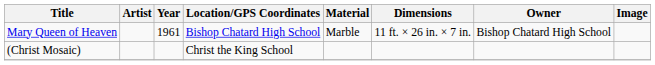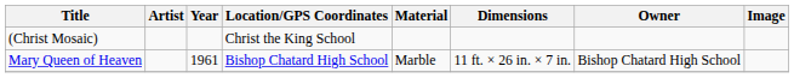rows swapped: (Christ Mosaic) <-> Mary Queen of Heaven
